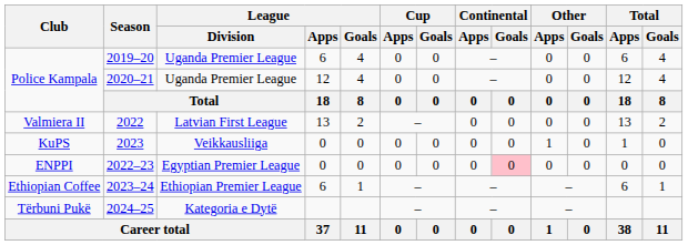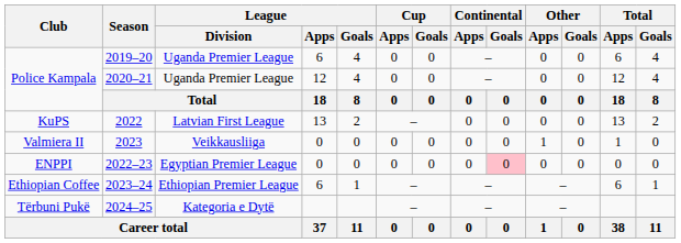2022 | Club: Valmiera II -> KuPS
2023 | Club: KuPS -> Valmiera II
